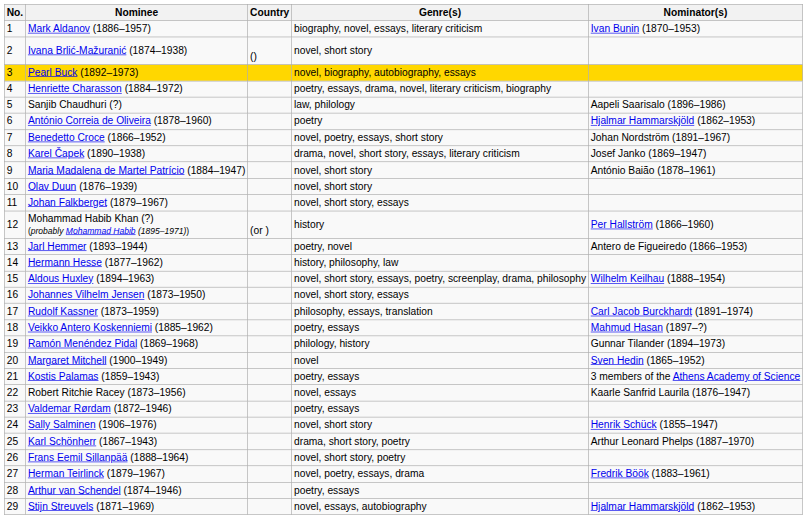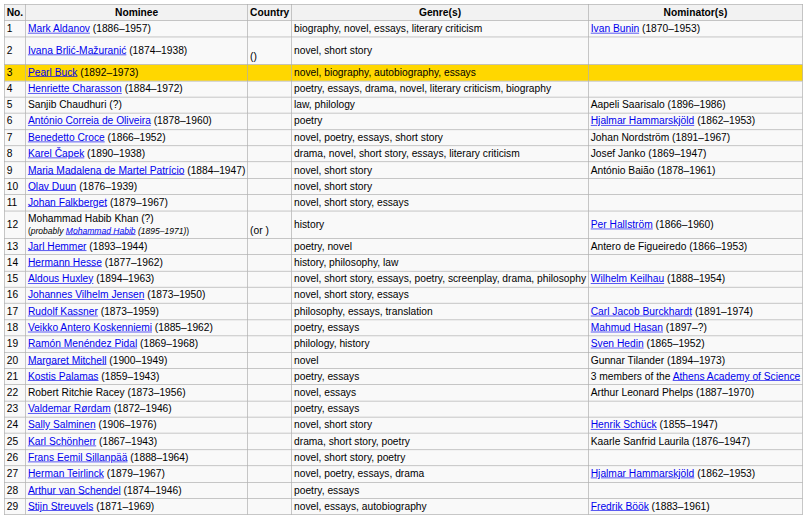Ramón Menéndez Pidal (1869–1968) | Nominator(s): Gunnar Tilander (1894–1973) -> Sven Hedin (1865–1952)
Margaret Mitchell (1900–1949) | Nominator(s): Sven Hedin (1865–1952) -> Gunnar Tilander (1894–1973)
Robert Ritchie Racey (1873–1956) | Nominator(s): Kaarle Sanfrid Laurila (1876–1947) -> Arthur Leonard Phelps (1887–1970)
Karl Schönherr (1867–1943) | Nominator(s): Arthur Leonard Phelps (1887–1970) -> Kaarle Sanfrid Laurila (1876–1947)
Herman Teirlinck (1879–1967) | Nominator(s): Fredrik Böök (1883–1961) -> Hjalmar Hammarskjöld (1862–1953)
Stijn Streuvels (1871–1969) | Nominator(s): Hjalmar Hammarskjöld (1862–1953) -> Fredrik Böök (1883–1961)
